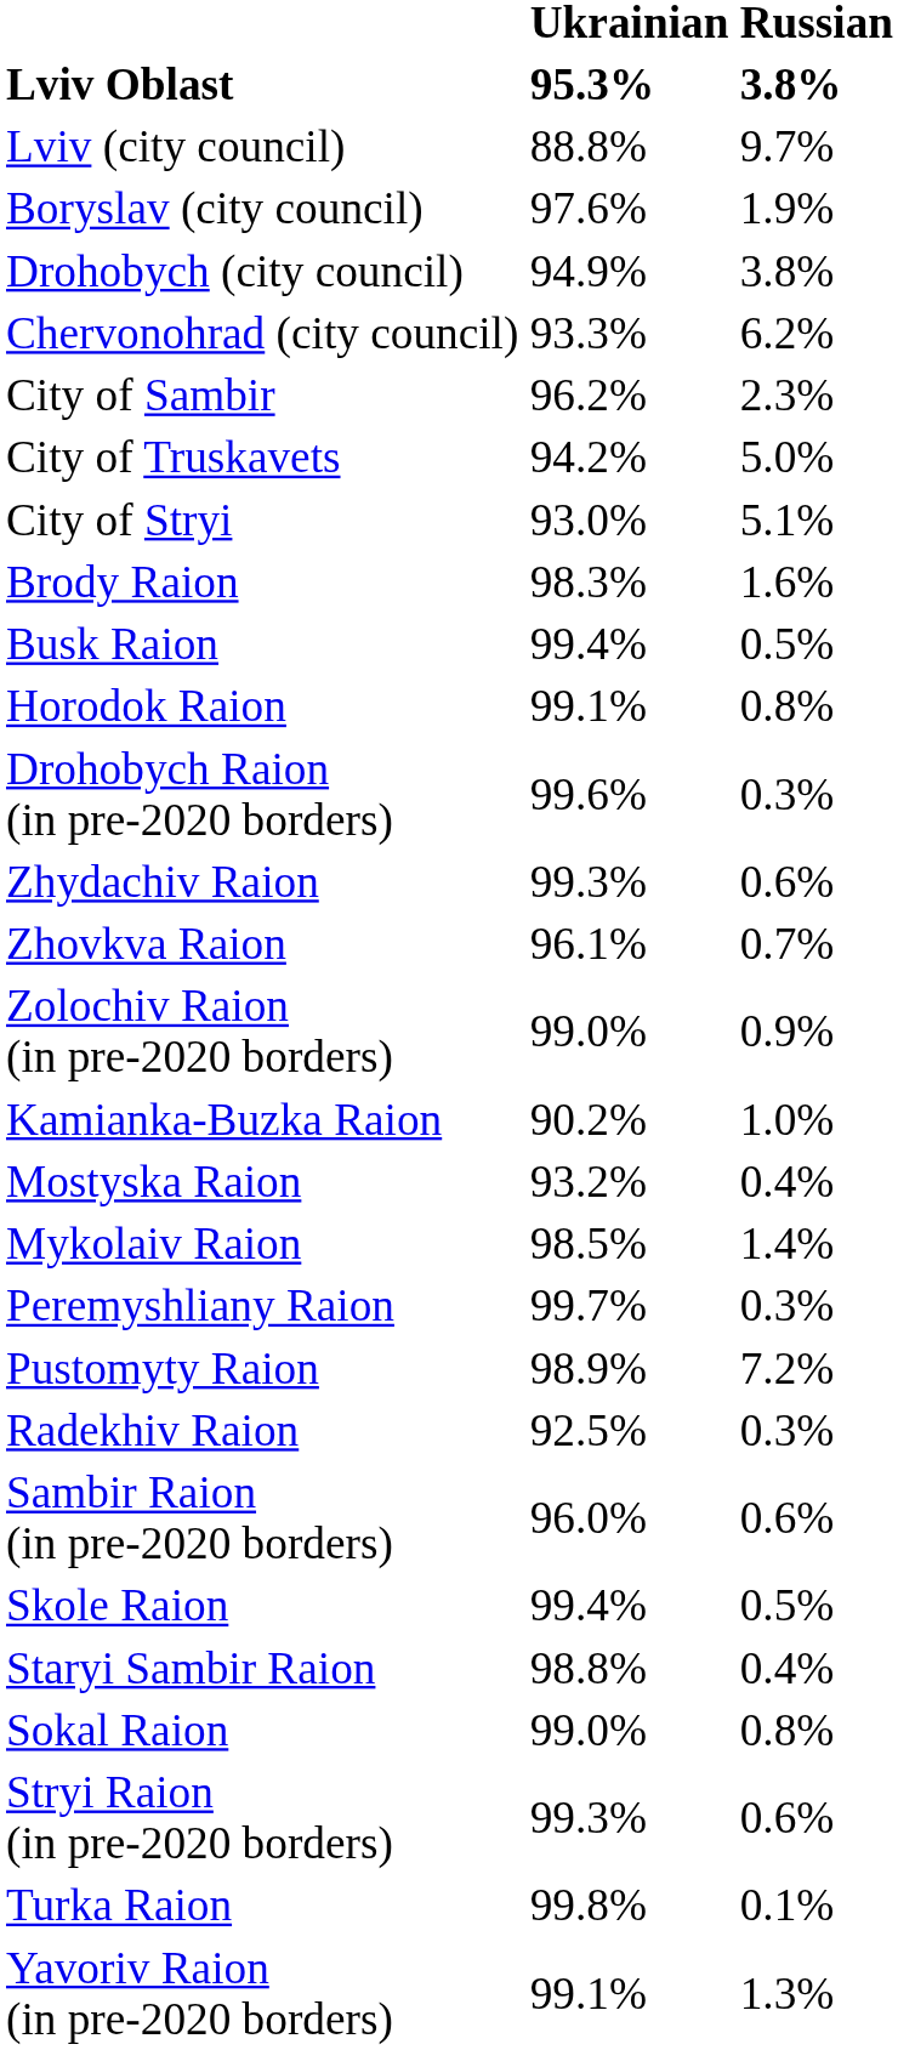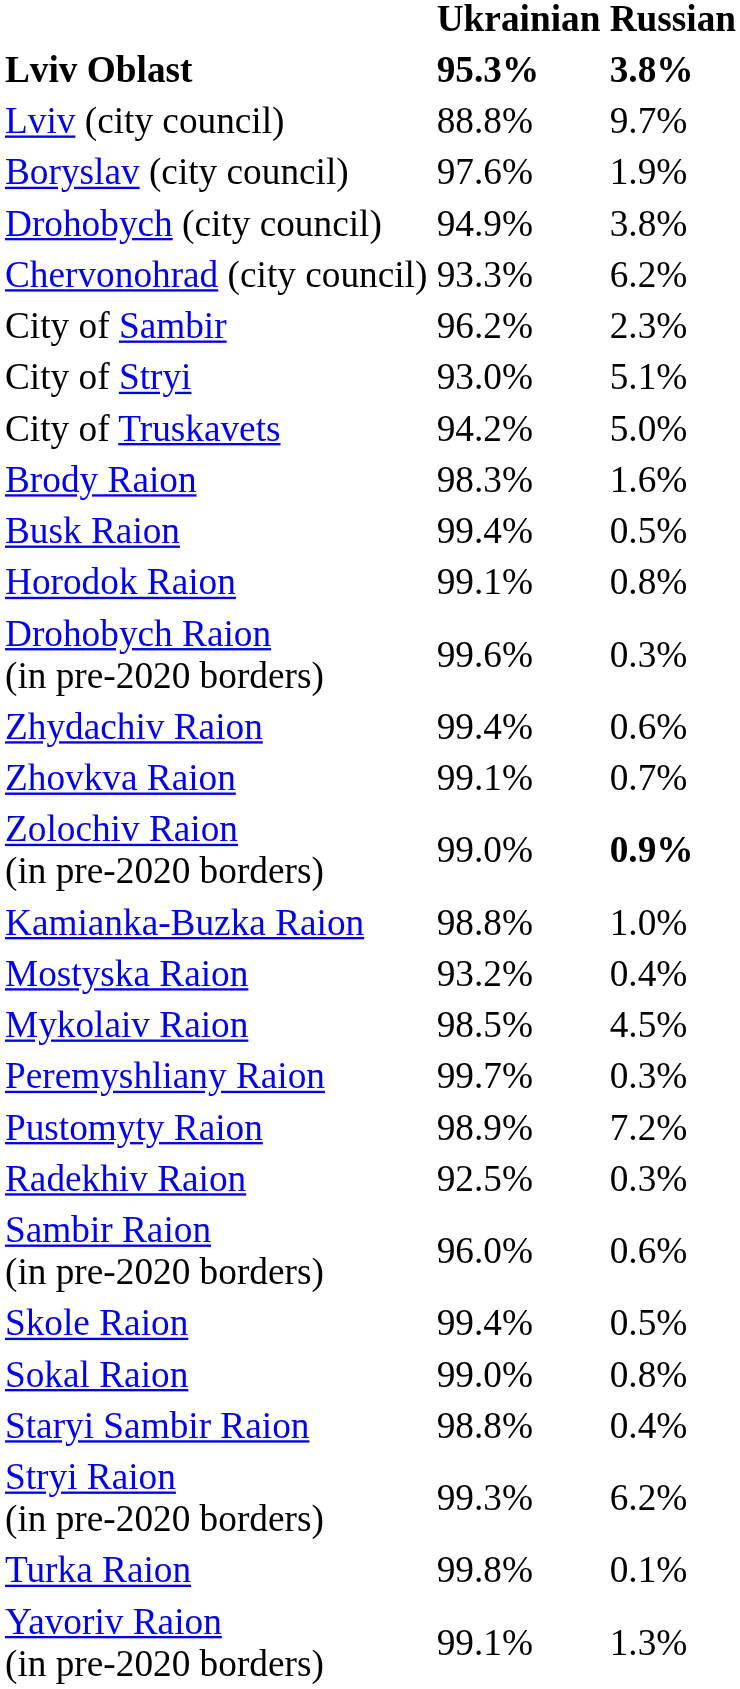rows swapped: City of Stryi <-> City of Truskavets
Zhydachiv Raion | Ukrainian: 99.3% -> 99.4%
Zhovkva Raion | Ukrainian: 96.1% -> 99.1%
Zolochiv Raion (in pre-2020 borders) | Russian: normal -> bold
Kamianka-Buzka Raion | Ukrainian: 90.2% -> 98.8%
Mykolaiv Raion | Russian: 1.4% -> 4.5%
rows swapped: Sokal Raion <-> Staryi Sambir Raion
Stryi Raion (in pre-2020 borders) | Russian: 0.6% -> 6.2%
